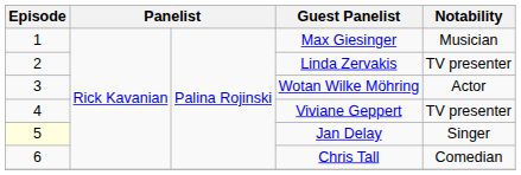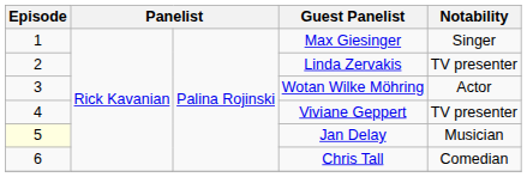Max Giesinger | Notability: Musician -> Singer
Jan Delay | Notability: Singer -> Musician
